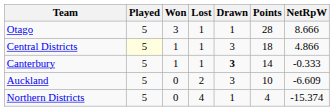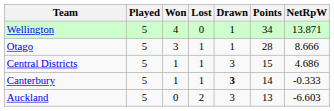+ row: Wellington | 5 | 4 | 0 | 1 | 34 | 13.871
Central Districts | Played: lightyellow background -> no background
Central Districts | Points: 18 -> 15
Central Districts | NetRpW: 4.866 -> 4.686
Auckland | Points: 10 -> 13
Auckland | NetRpW: -6.609 -> -6.603
- row: Northern Districts | 5 | 0 | 4 | 1 | 4 | -15.374
